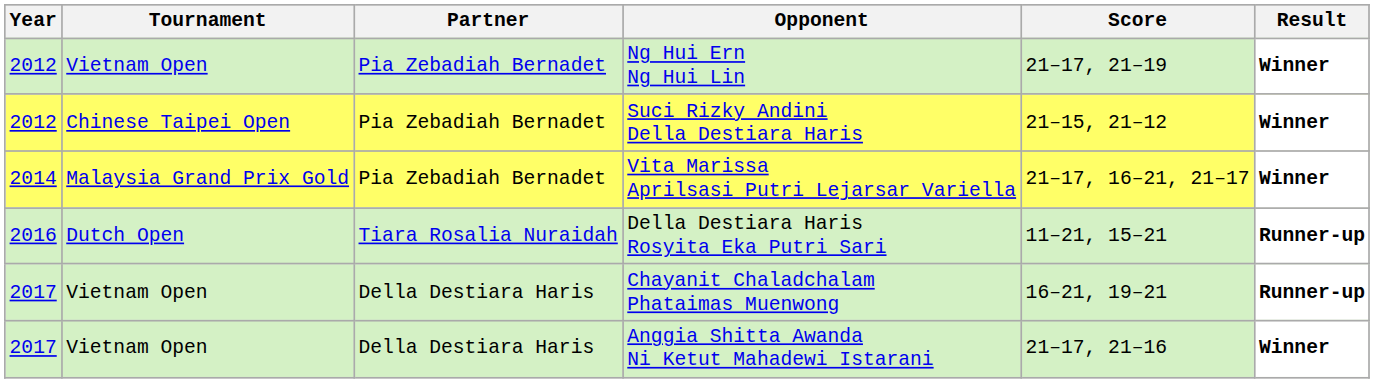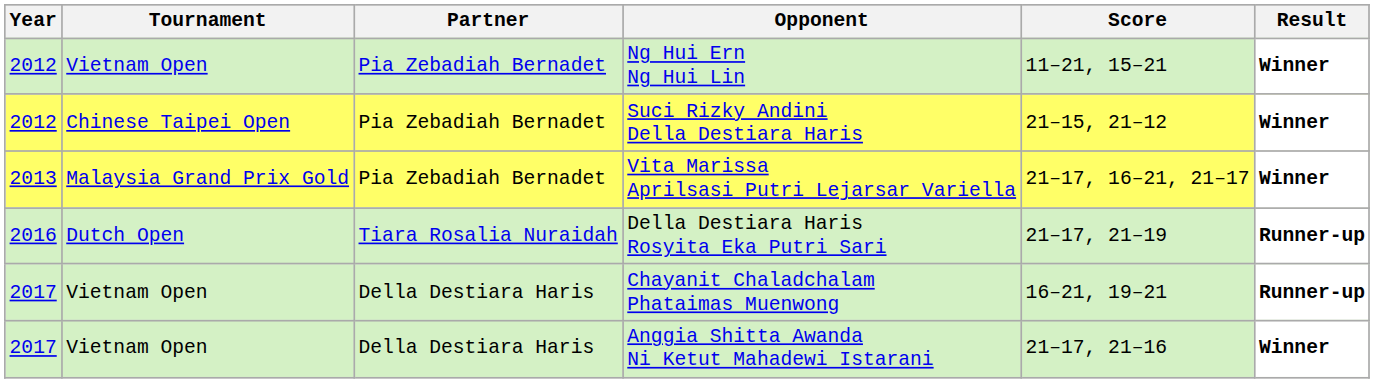Ng Hui Ern Ng Hui Lin | Score: 21–17, 21–19 -> 11–21, 15–21
Vita Marissa Aprilsasi Putri Lejarsar Variella | Year: 2014 -> 2013
Della Destiara Haris Rosyita Eka Putri Sari | Score: 11–21, 15–21 -> 21–17, 21–19
